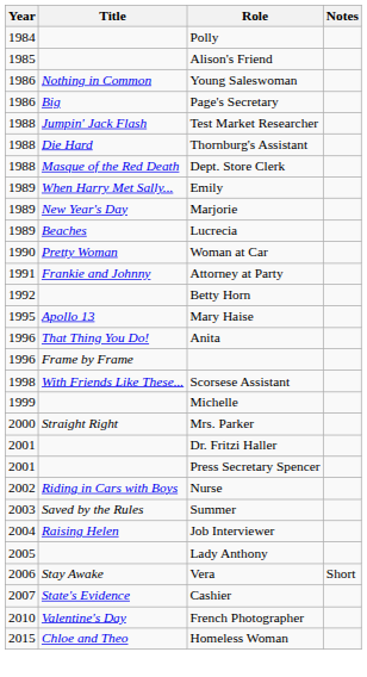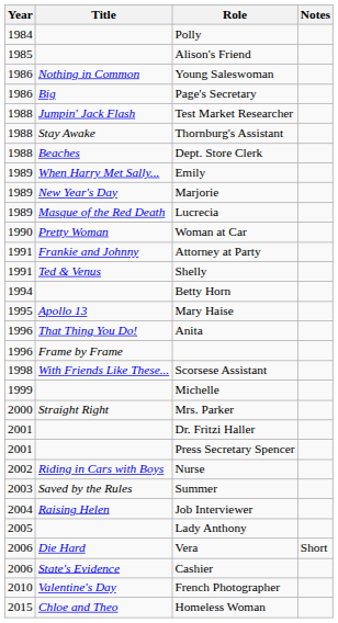Thornburg's Assistant | Title: Die Hard -> Stay Awake
Dept. Store Clerk | Title: Masque of the Red Death -> Beaches
Lucrecia | Title: Beaches -> Masque of the Red Death
+ row: 1991 | Ted & Venus | Shelly
Betty Horn | Year: 1992 -> 1994
Vera | Title: Stay Awake -> Die Hard
Cashier | Year: 2007 -> 2006
